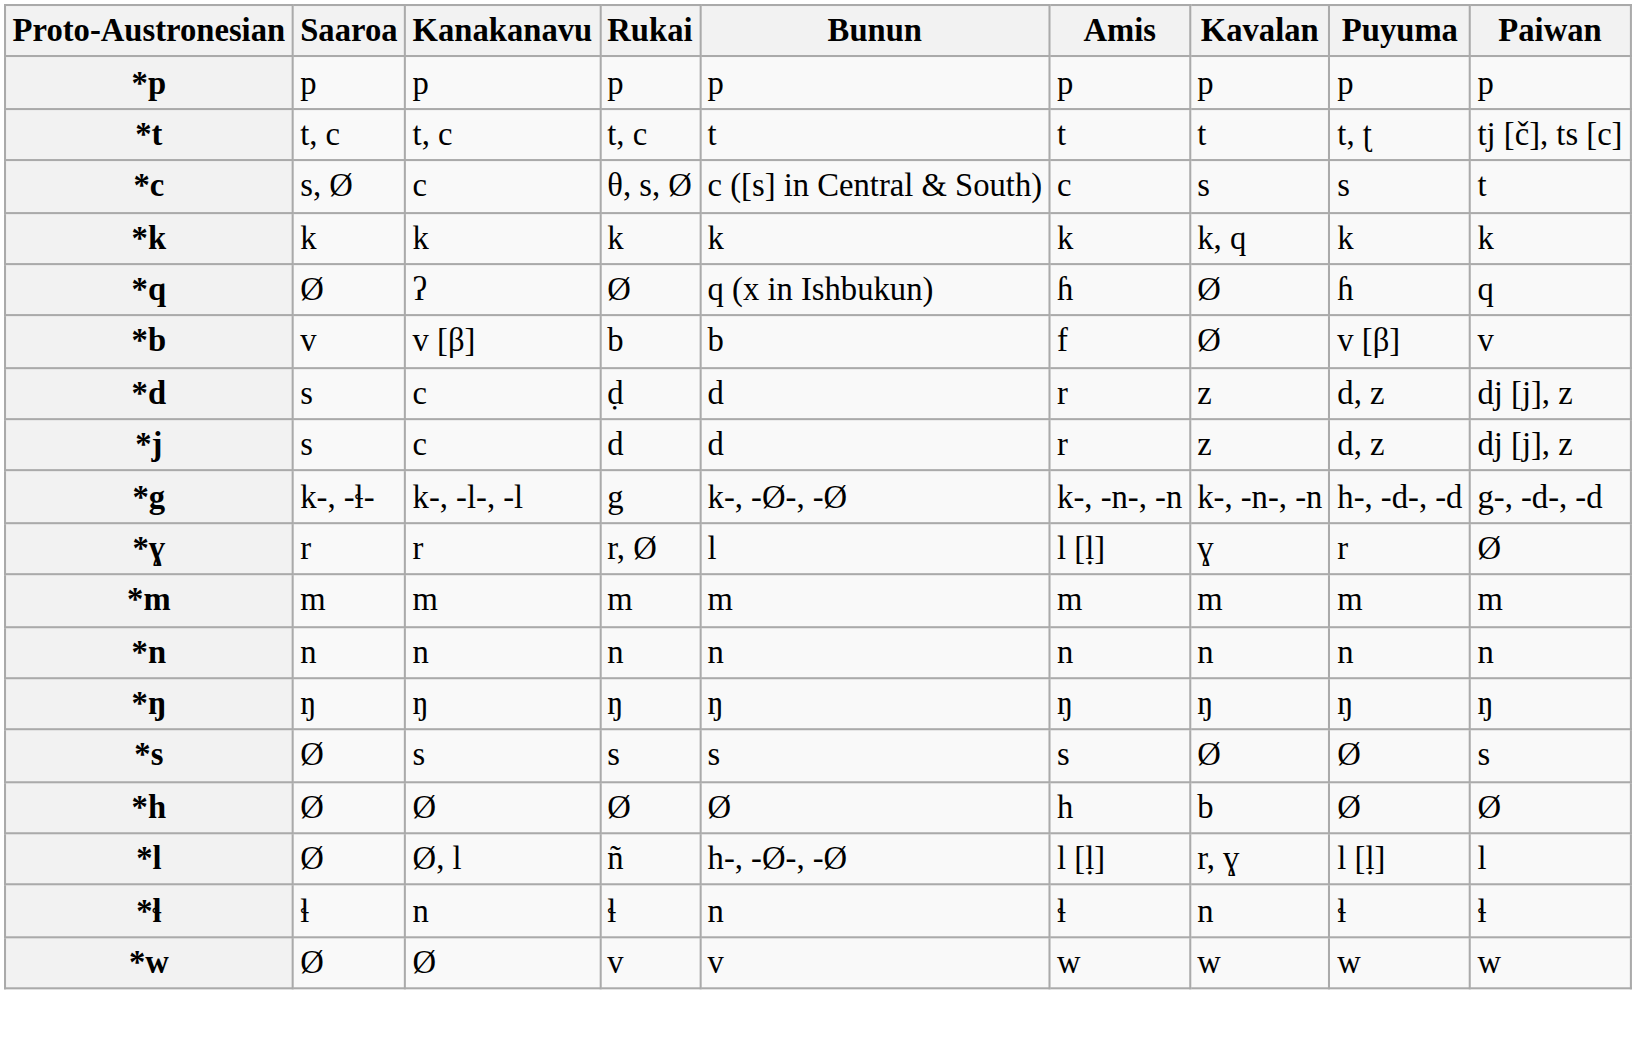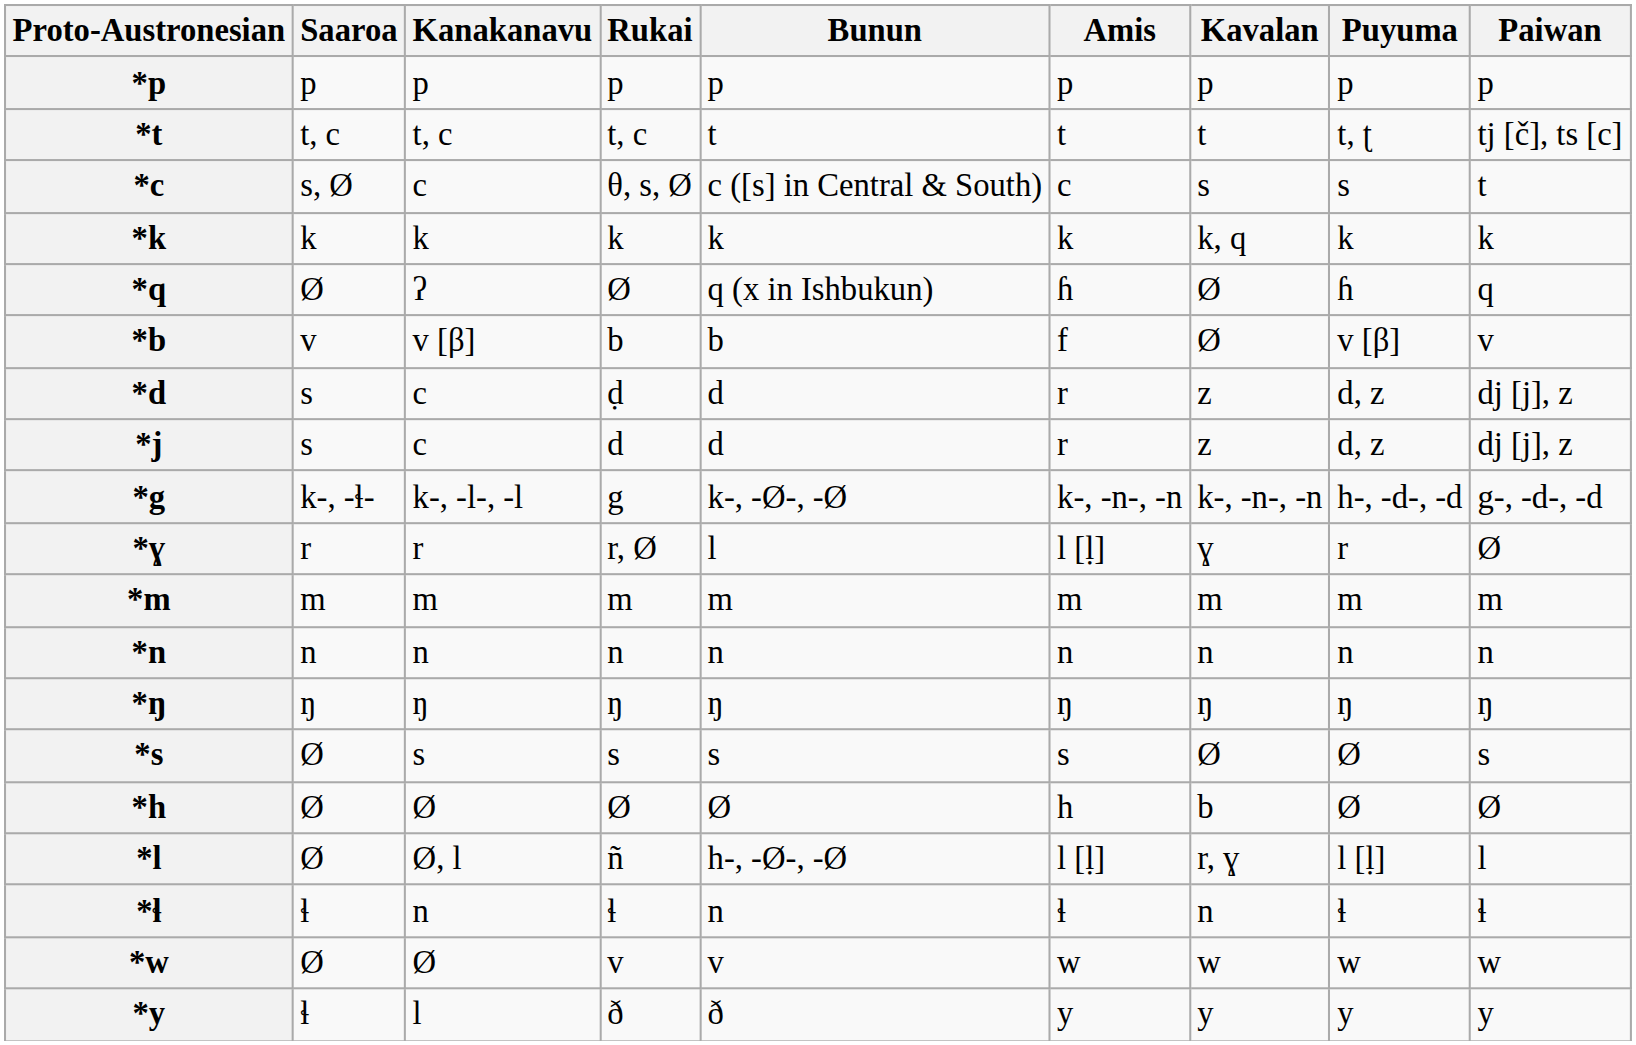+ row: *y | ɬ | l | ð | ð | y | y | y | y
